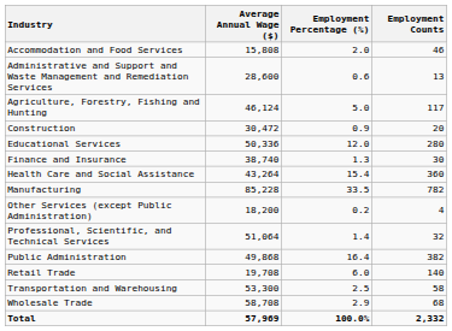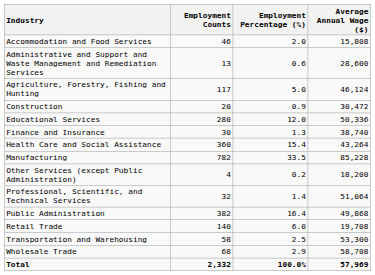columns swapped: Employment Counts <-> Average Annual Wage ($)
